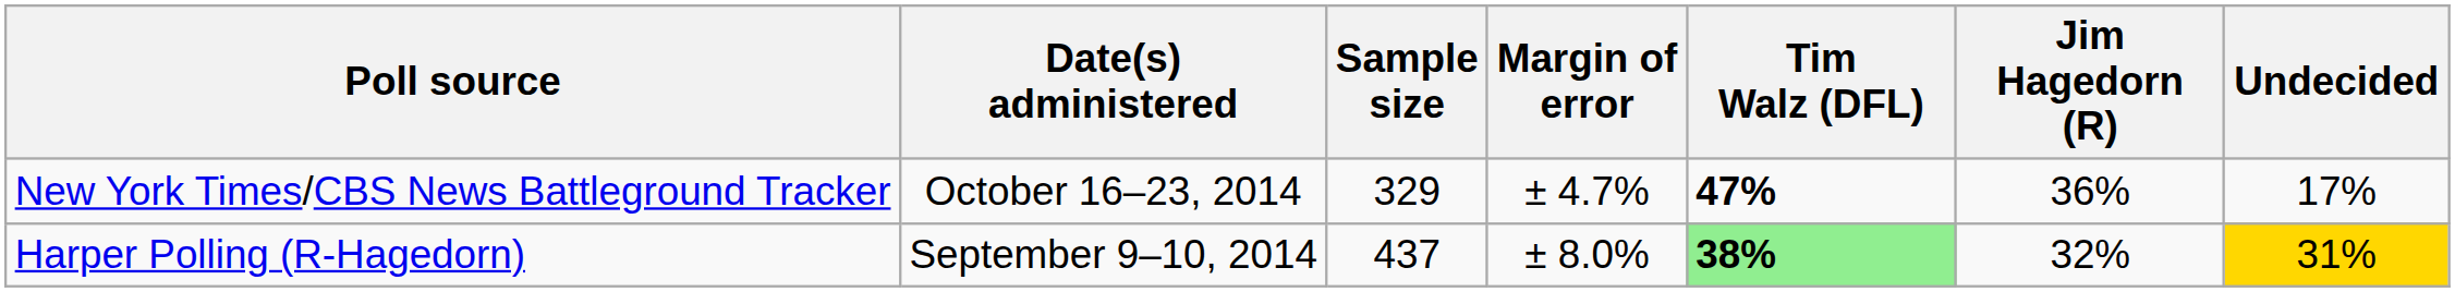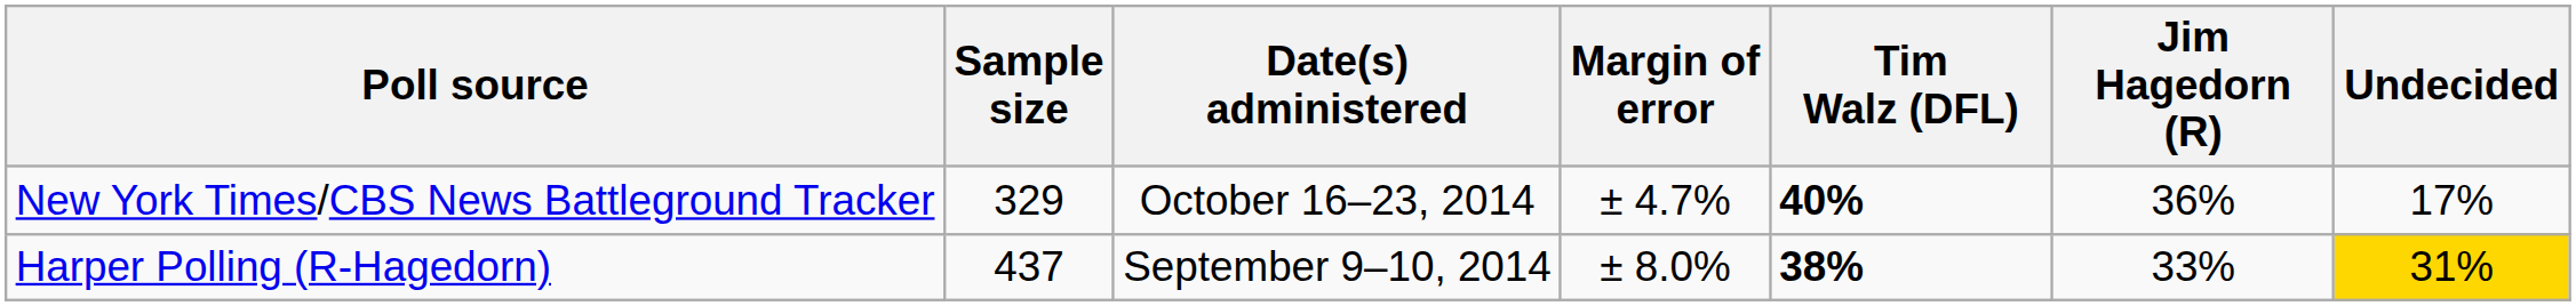columns swapped: Date(s) administered <-> Sample size
New York Times/CBS News Battleground Tracker | Tim Walz (DFL): 47% -> 40%
Harper Polling (R-Hagedorn) | Tim Walz (DFL): lightgreen background -> no background
Harper Polling (R-Hagedorn) | Jim Hagedorn (R): 32% -> 33%
